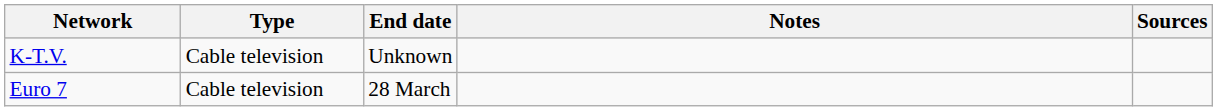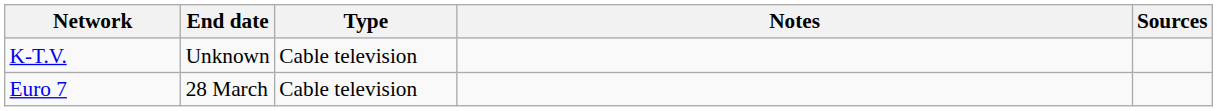columns swapped: Type <-> End date
